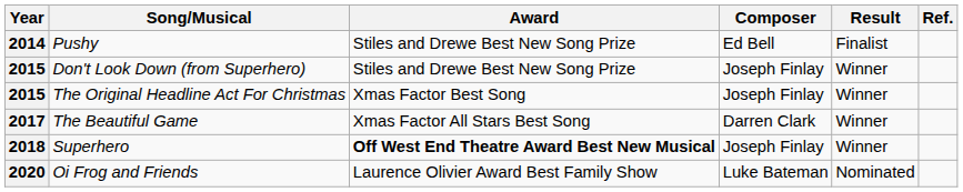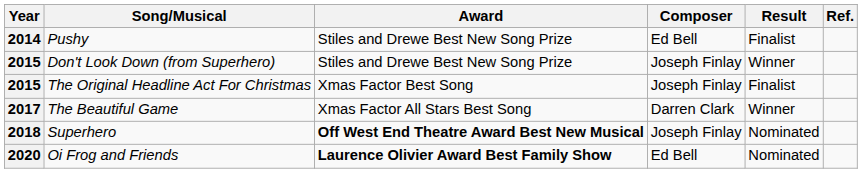The Original Headline Act For Christmas | Result: Winner -> Finalist
Superhero | Result: Winner -> Nominated
Oi Frog and Friends | Award: normal -> bold
Oi Frog and Friends | Composer: Luke Bateman -> Ed Bell
